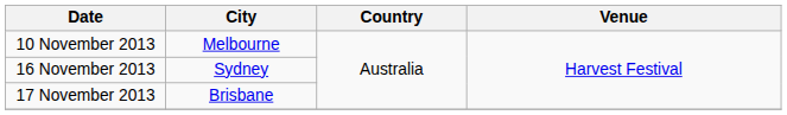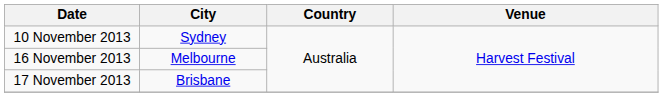10 November 2013 | City: Melbourne -> Sydney
16 November 2013 | City: Sydney -> Melbourne
